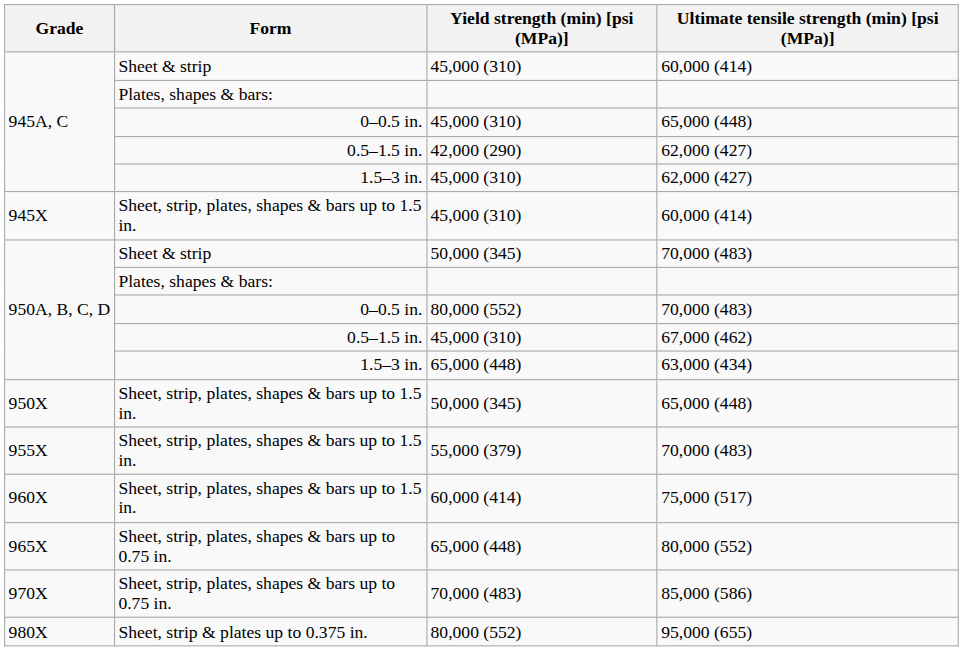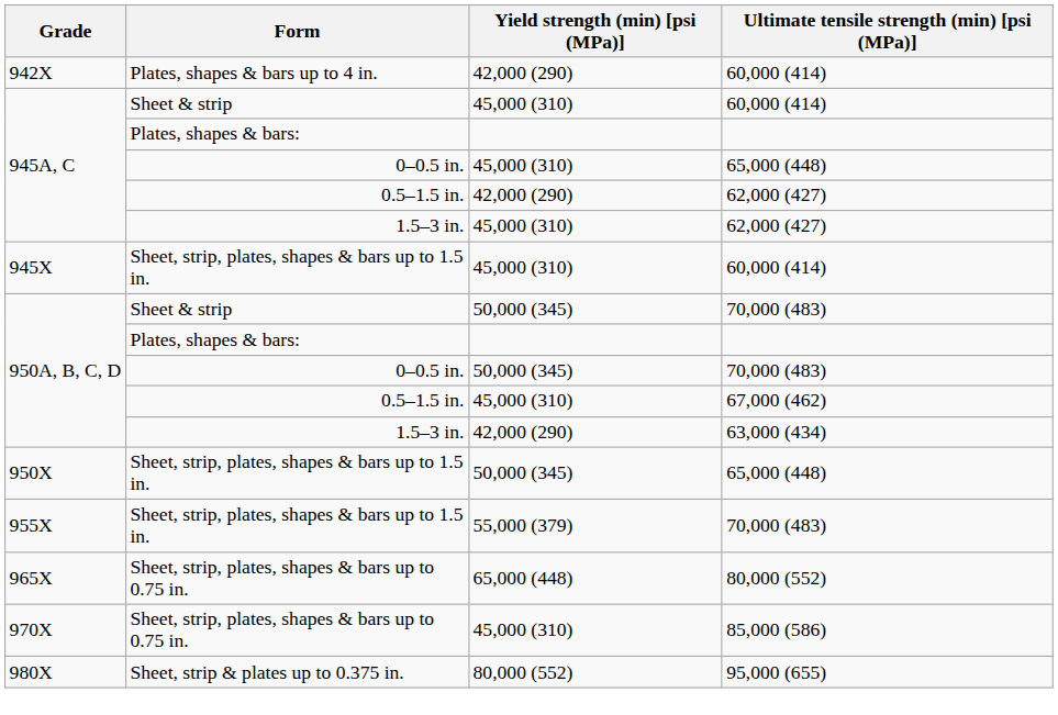+ row: 942X | Plates, shapes & bars up to 4 in. | 42,000 (290) | 60,000 (414)
0–0.5 in. / 70,000 (483) | Yield strength (min) [psi (MPa)]: 80,000 (552) -> 50,000 (345)
63,000 (434) | Yield strength (min) [psi (MPa)]: 65,000 (448) -> 42,000 (290)
- row: 960X | Sheet, strip, plates, shapes & bars up to 1.5 in. | 60,000 (414) | 75,000 (517)
85,000 (586) | Yield strength (min) [psi (MPa)]: 70,000 (483) -> 45,000 (310)
